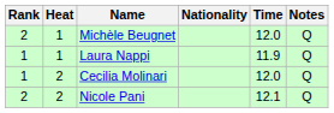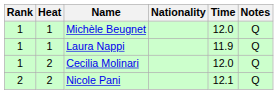Michèle Beugnet | Rank: 2 -> 1
